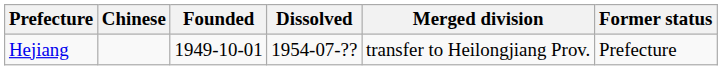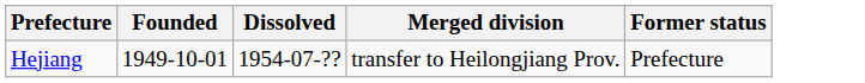- column: Chinese
